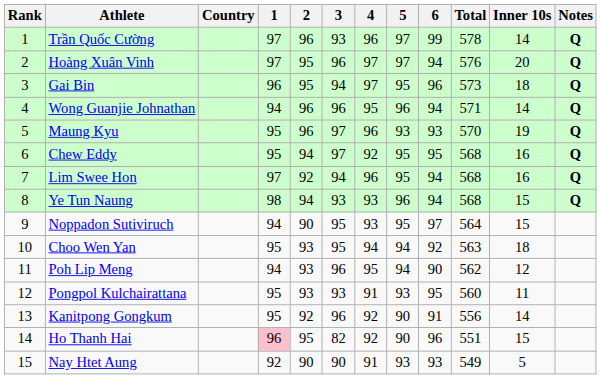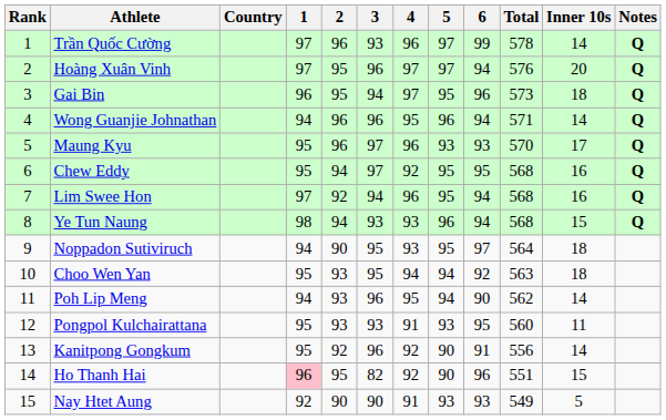Maung Kyu | Inner 10s: 19 -> 17
Noppadon Sutiviruch | Inner 10s: 15 -> 18
Poh Lip Meng | Inner 10s: 12 -> 14
